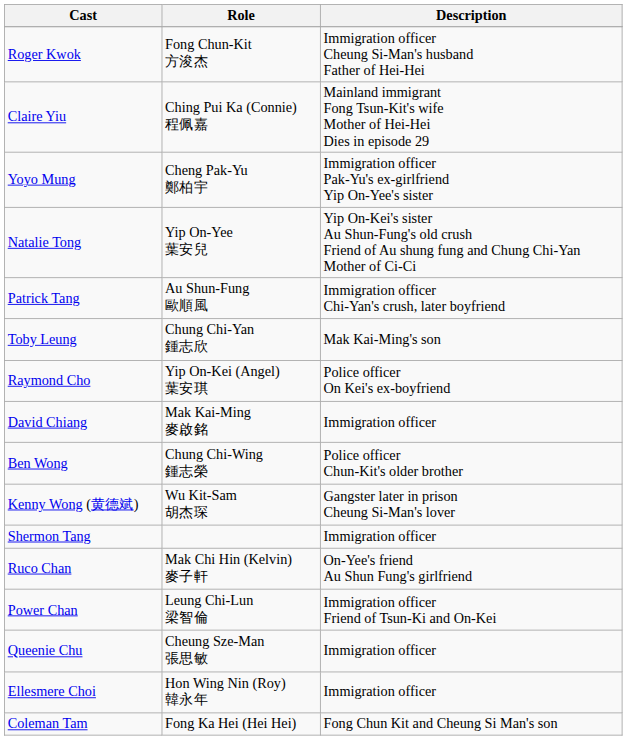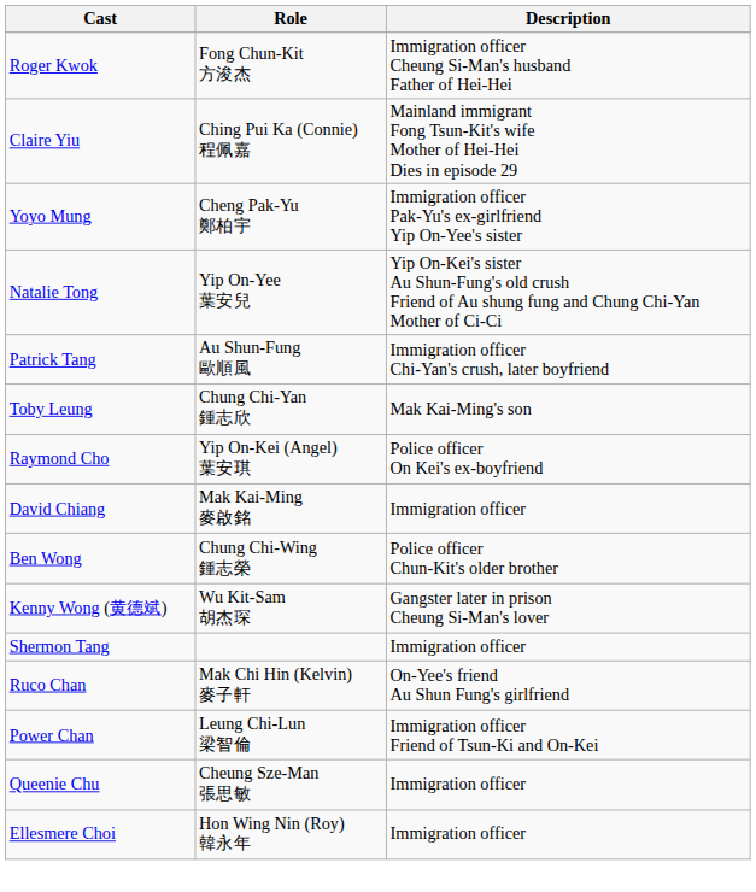- row: Coleman Tam | Fong Ka Hei (Hei Hei) | Fong Chun Kit and Cheung Si Man's son
